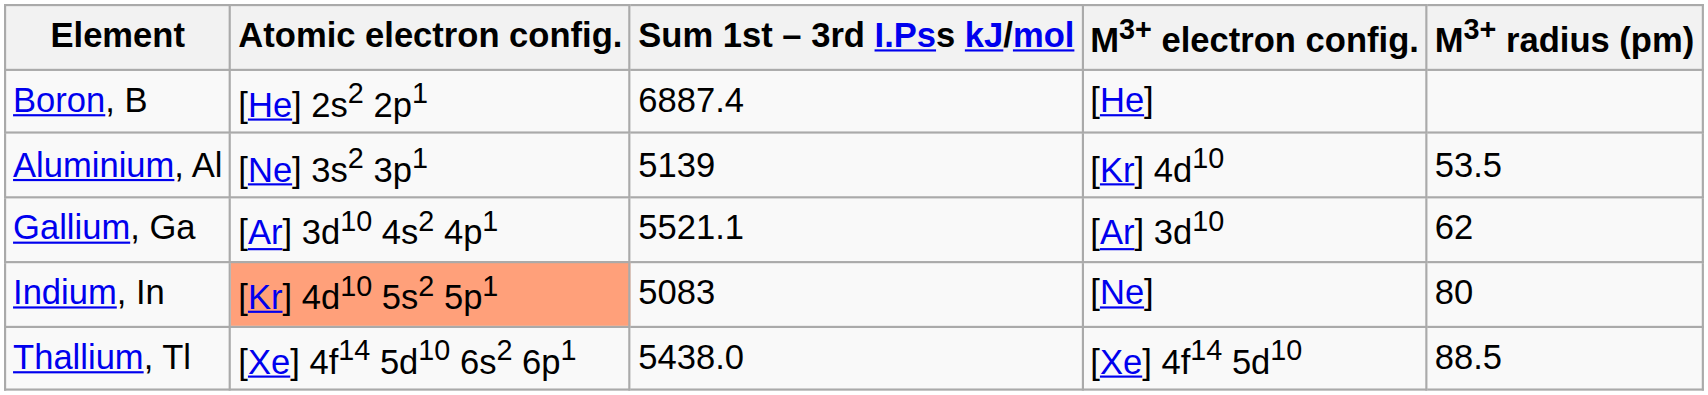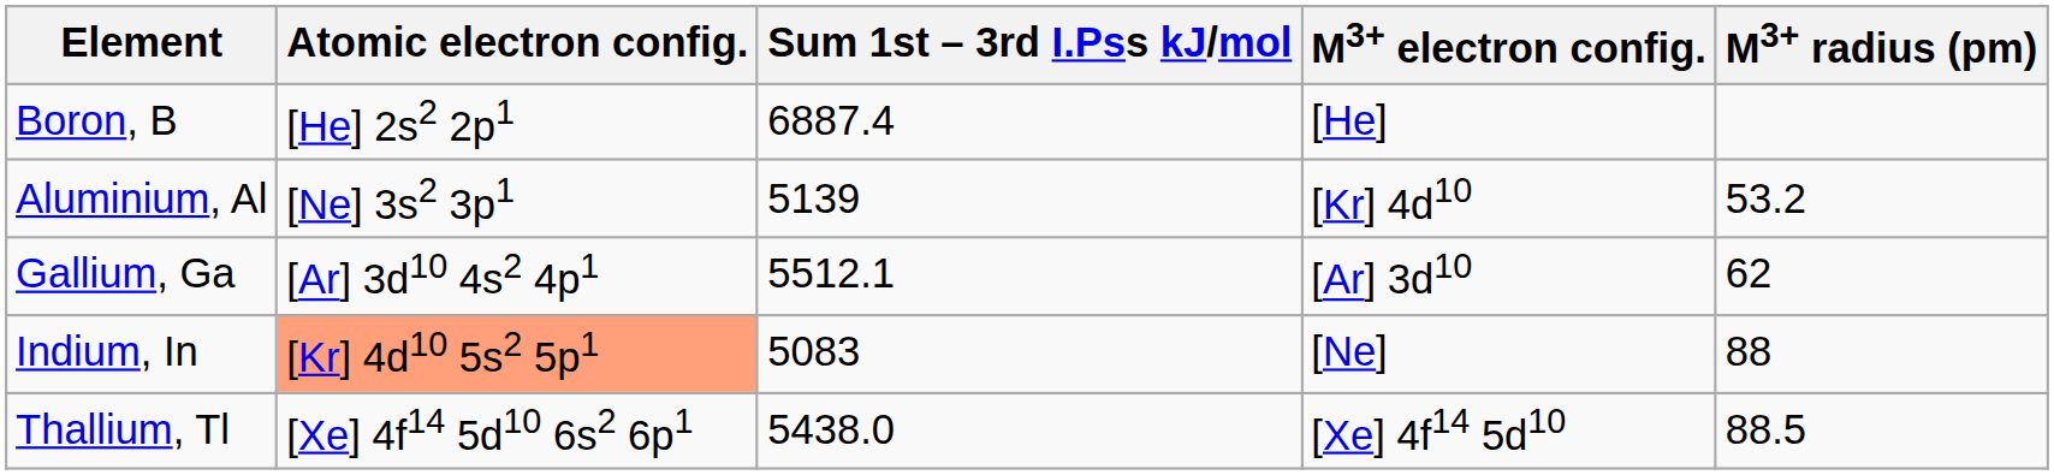Aluminium, Al | M3+ radius (pm): 53.5 -> 53.2
Gallium, Ga | Sum 1st – 3rd I.Pss kJ/mol: 5521.1 -> 5512.1
Indium, In | M3+ radius (pm): 80 -> 88
